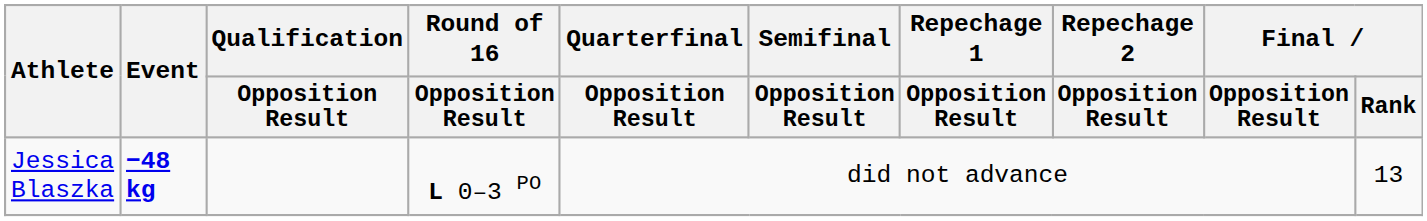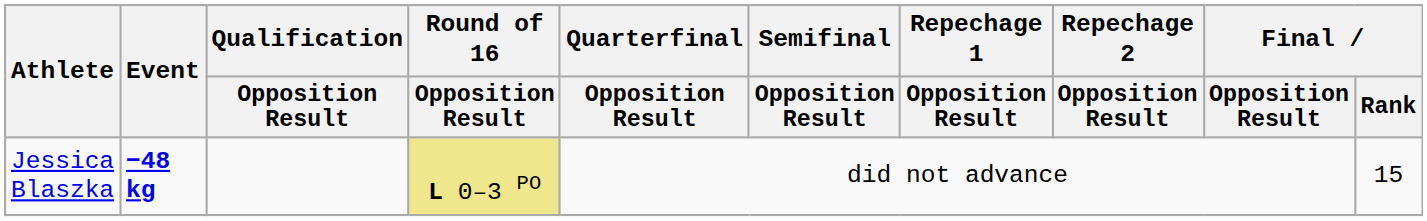Jessica Blaszka | Round of 16 / Opposition Result: no background -> khaki background
Jessica Blaszka | Final / Rank: 13 -> 15
